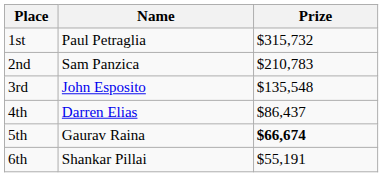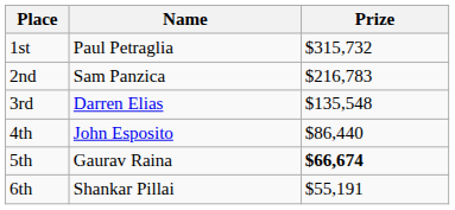2nd | Prize: $210,783 -> $216,783
3rd | Name: John Esposito -> Darren Elias
4th | Name: Darren Elias -> John Esposito
4th | Prize: $86,437 -> $86,440
